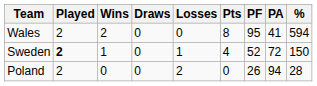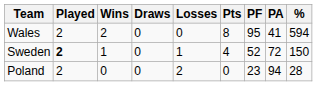Poland | PF: 26 -> 23
